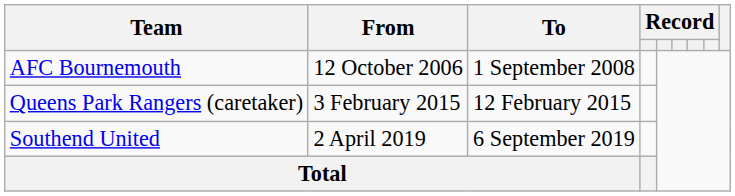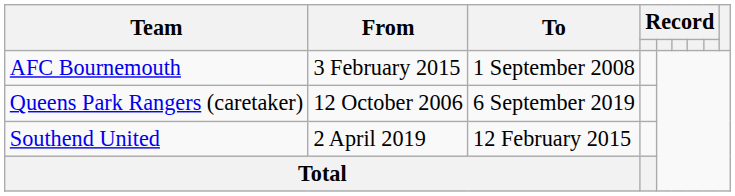AFC Bournemouth | From: 12 October 2006 -> 3 February 2015
Queens Park Rangers (caretaker) | From: 3 February 2015 -> 12 October 2006
Queens Park Rangers (caretaker) | To: 12 February 2015 -> 6 September 2019
Southend United | To: 6 September 2019 -> 12 February 2015
